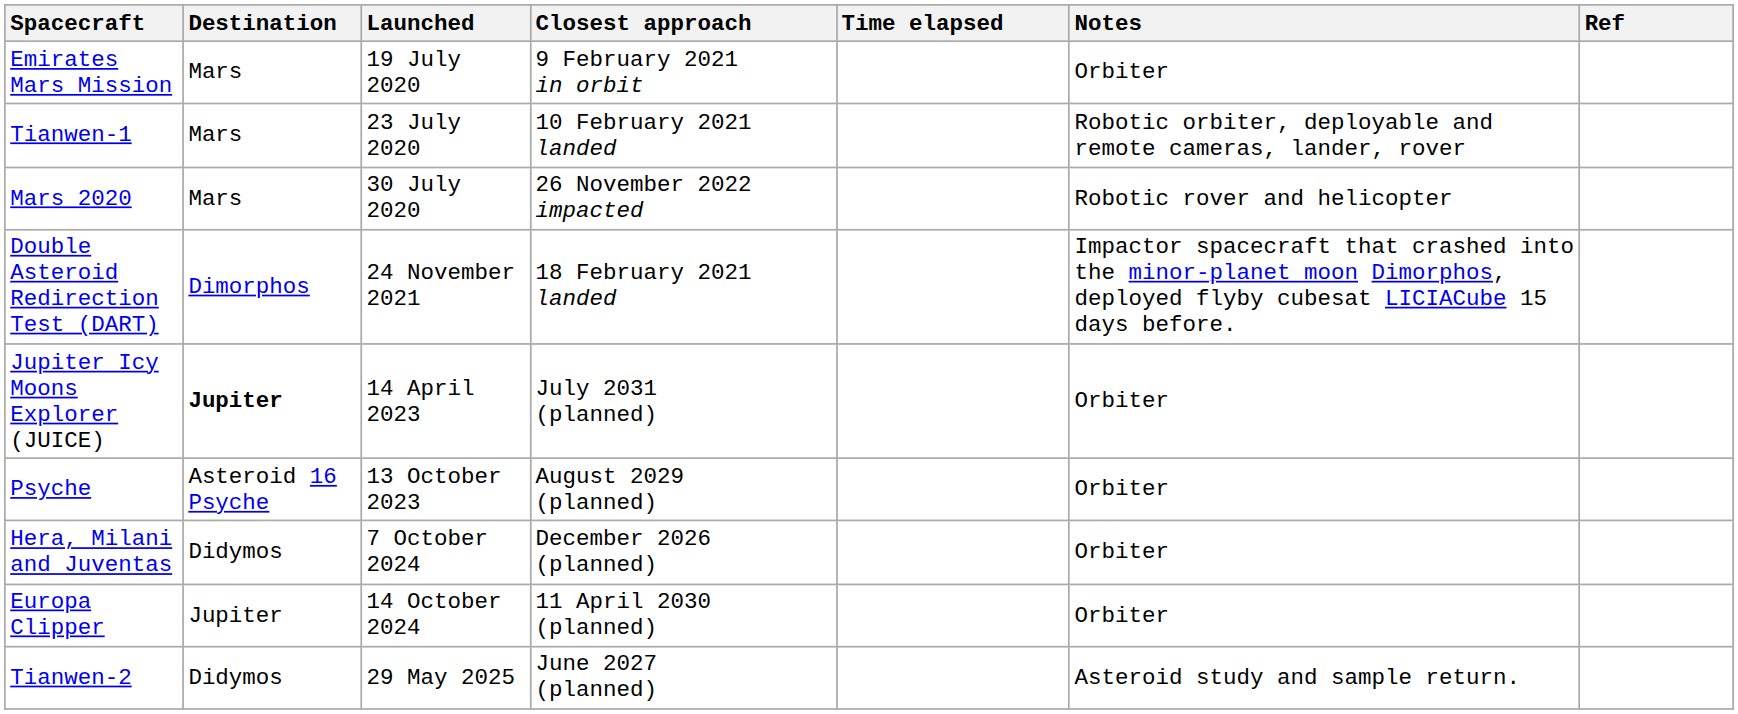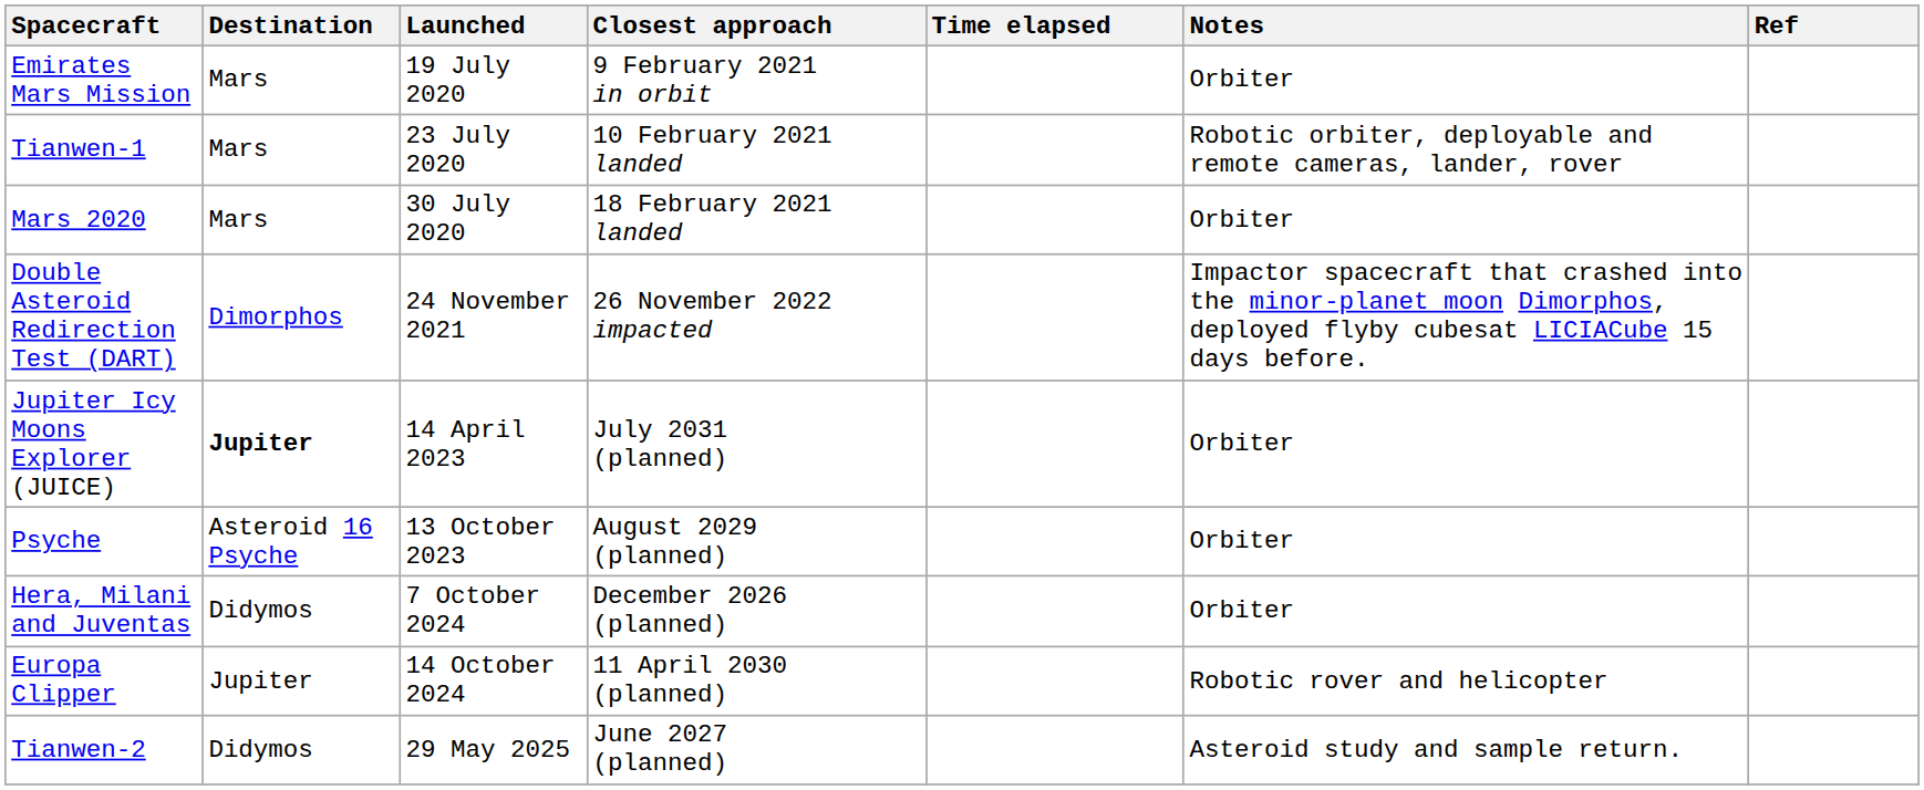Mars 2020 | Closest approach: 26 November 2022 impacted -> 18 February 2021 landed
Mars 2020 | Notes: Robotic rover and helicopter -> Orbiter
Double Asteroid Redirection Test (DART) | Closest approach: 18 February 2021 landed -> 26 November 2022 impacted
Europa Clipper | Notes: Orbiter -> Robotic rover and helicopter
